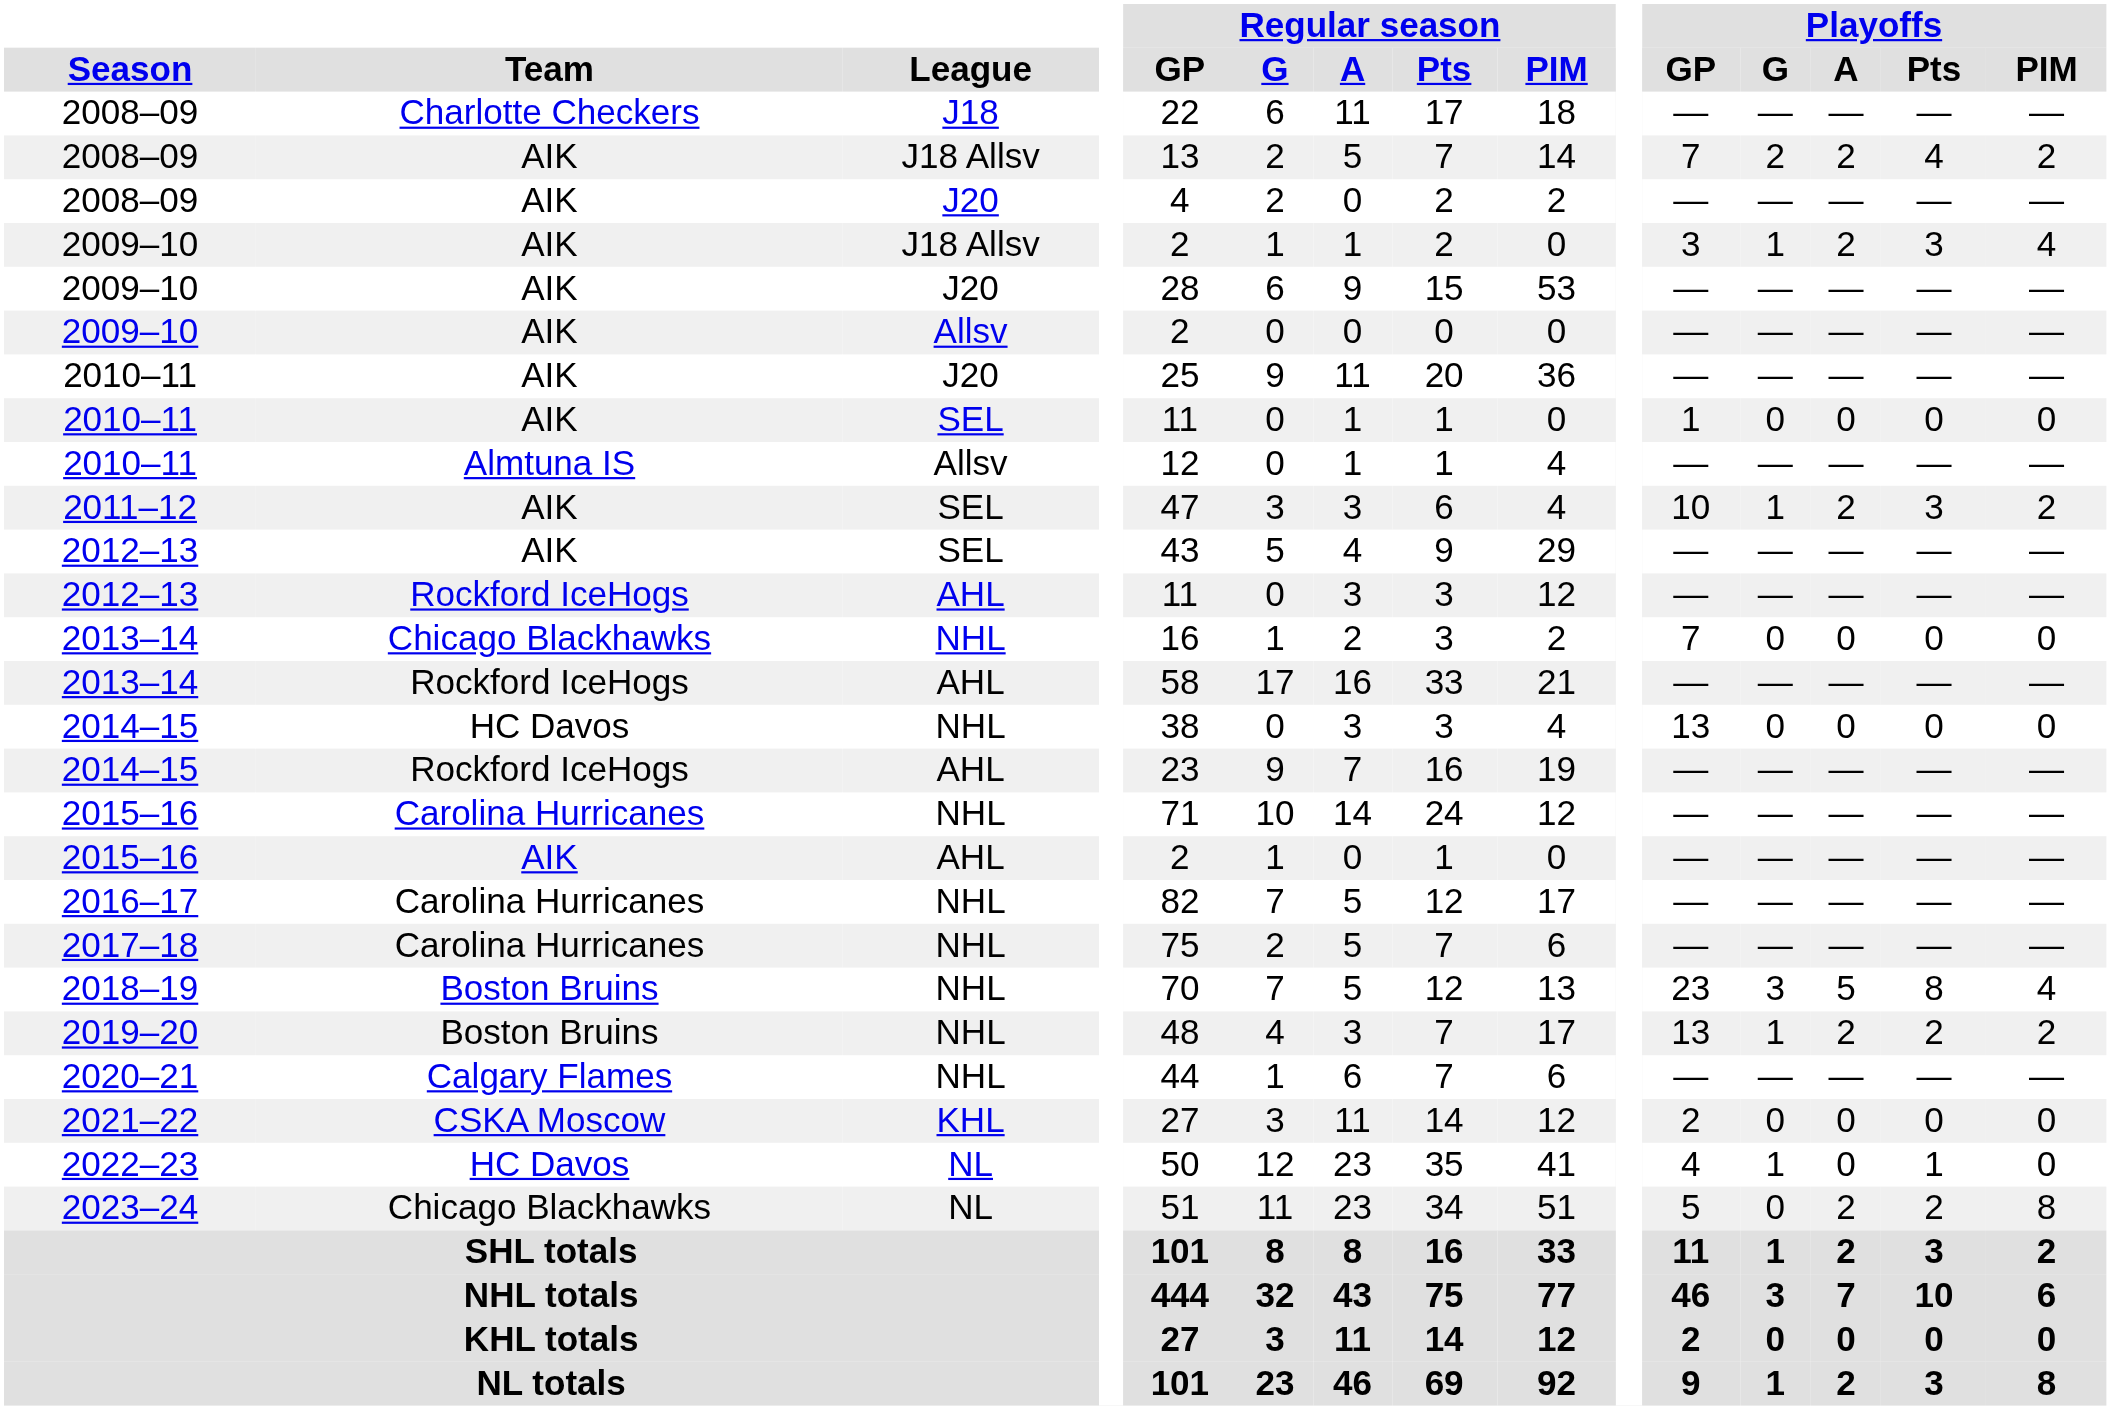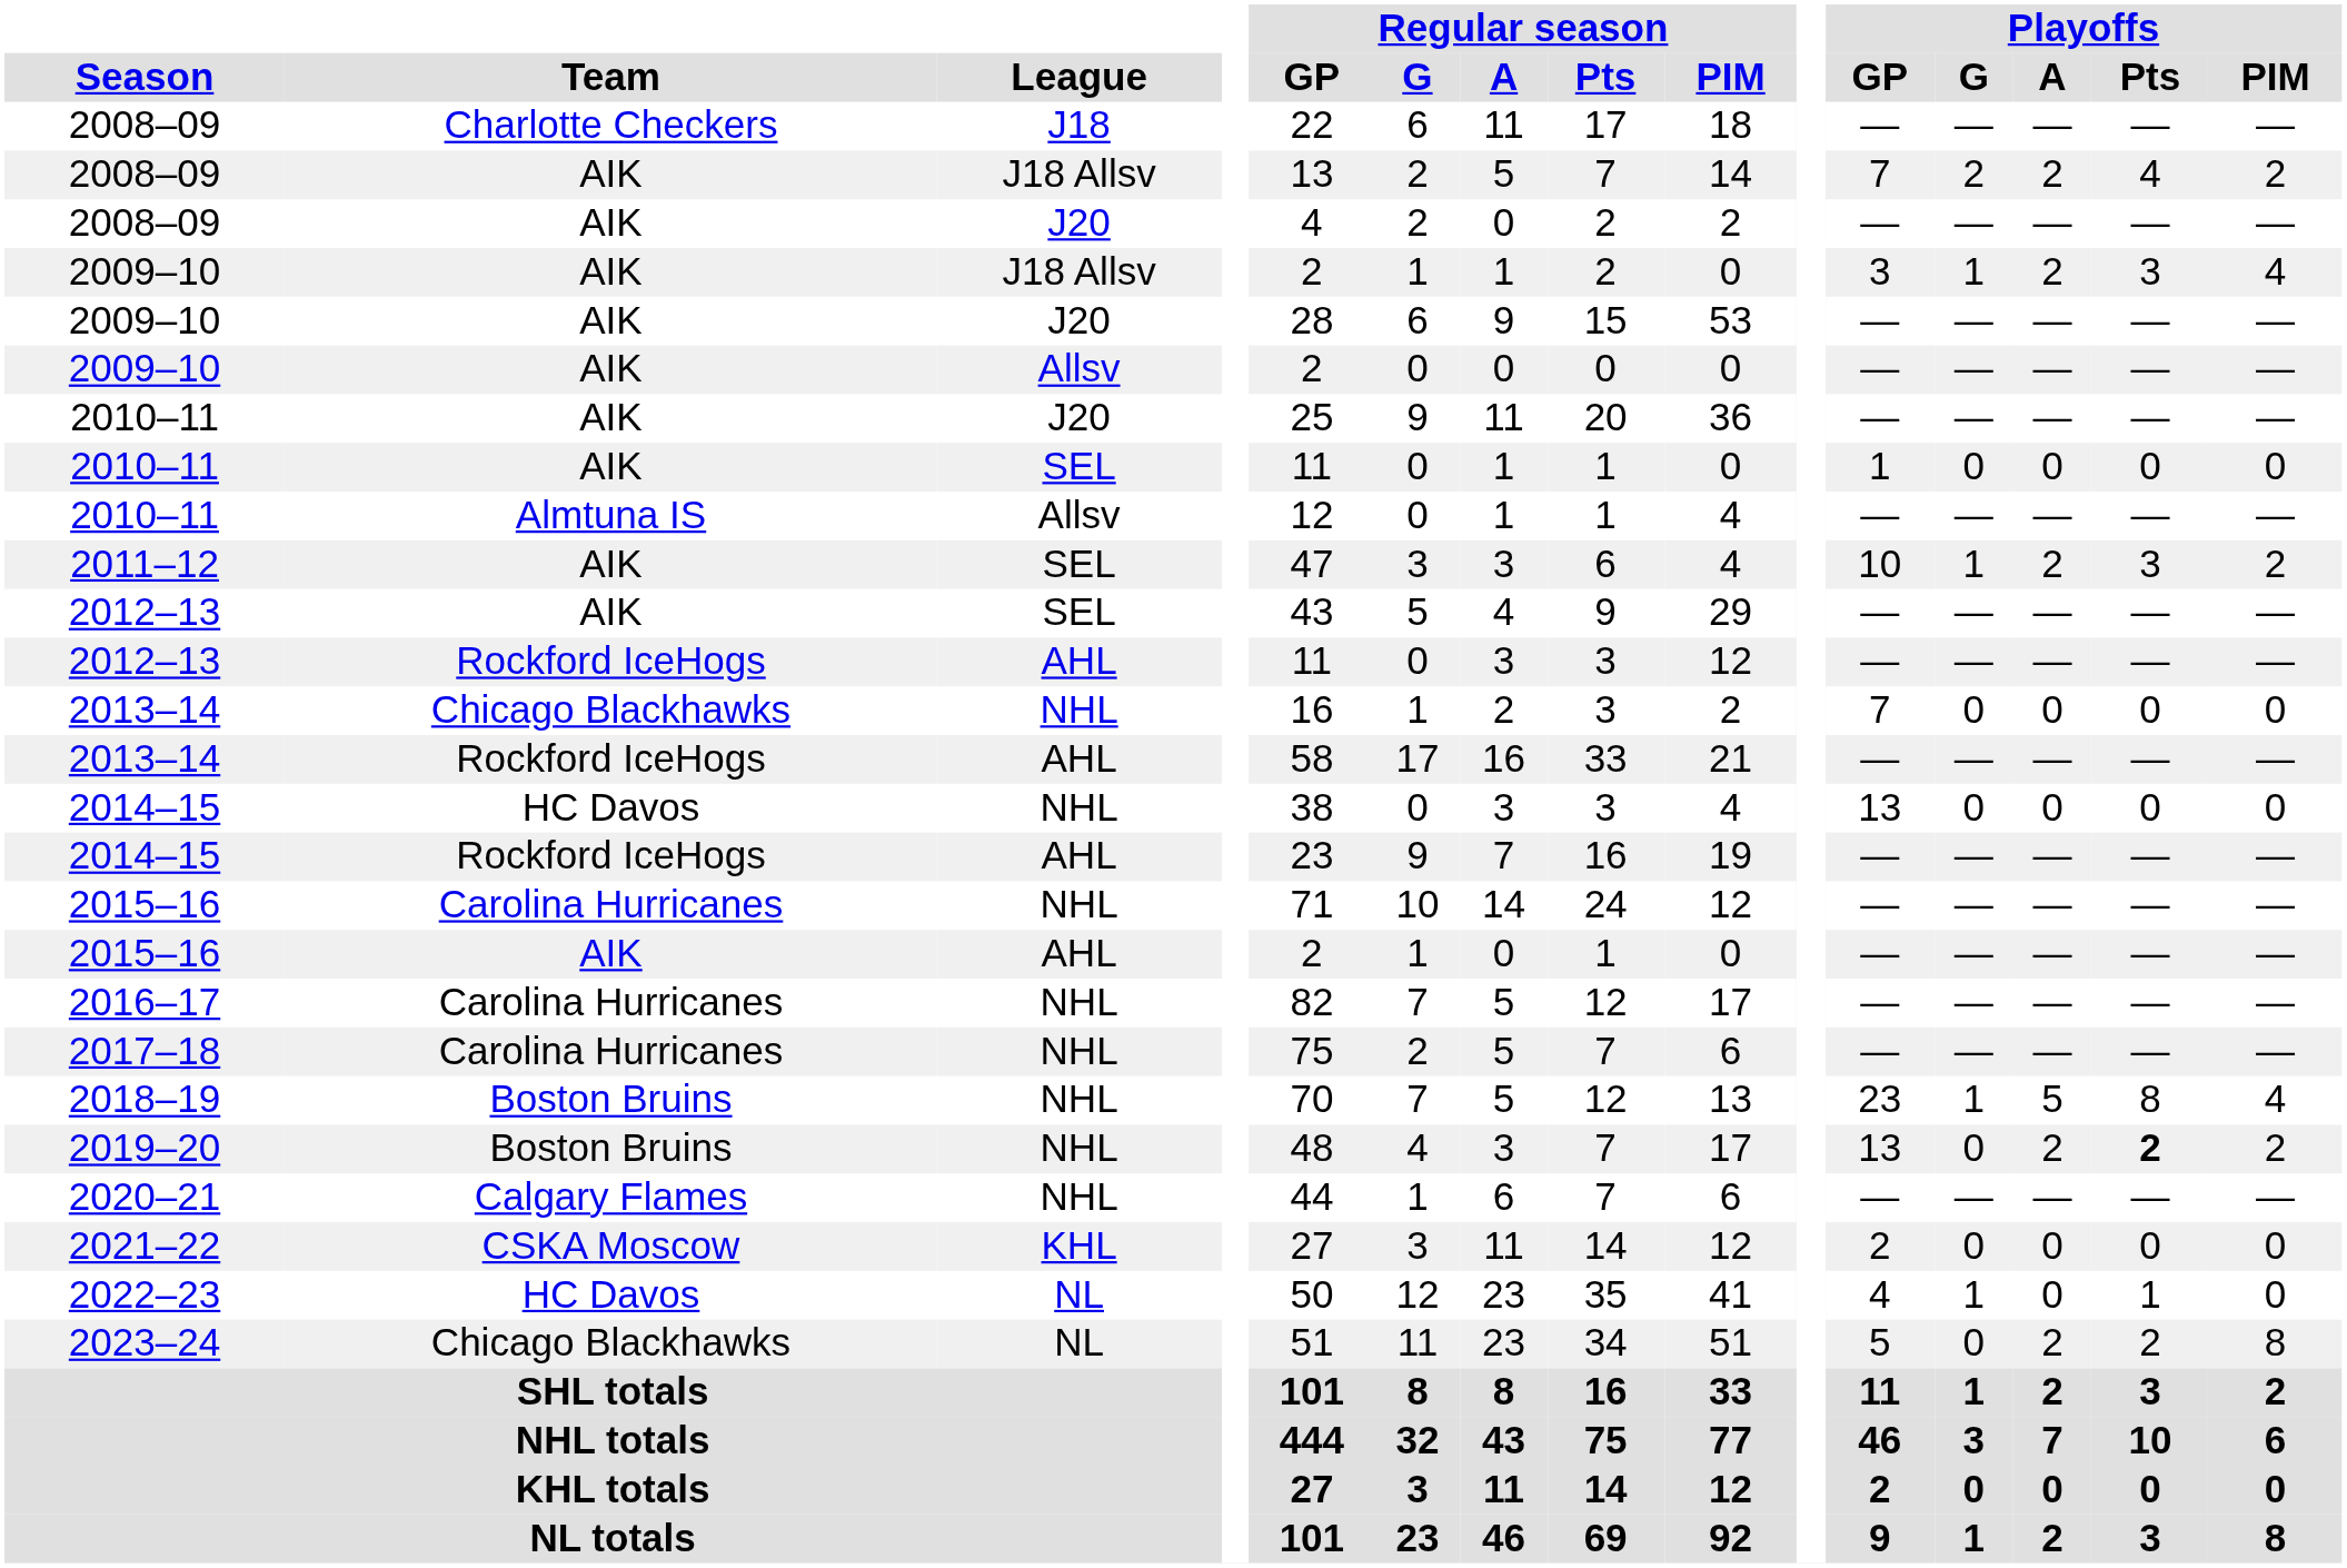2018–19 | Playoffs / G: 3 -> 1
2019–20 | Playoffs / G: 1 -> 0
2019–20 | Playoffs / Pts: normal -> bold
